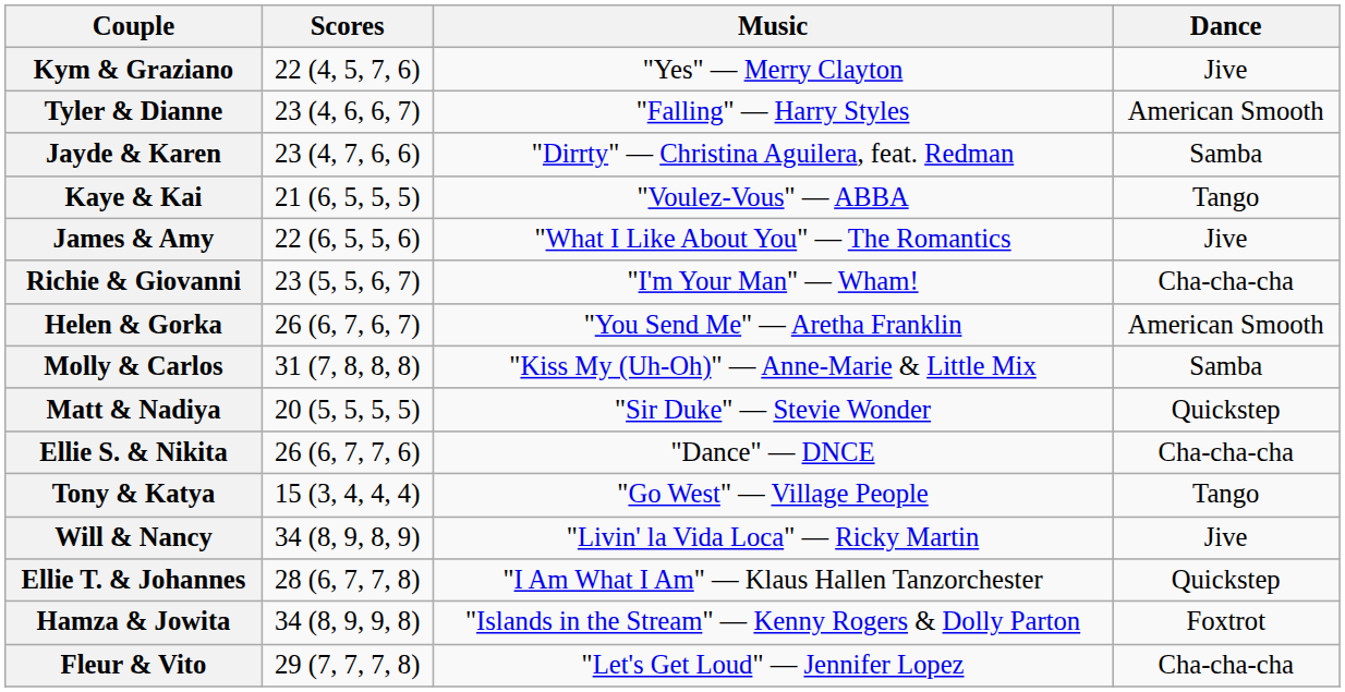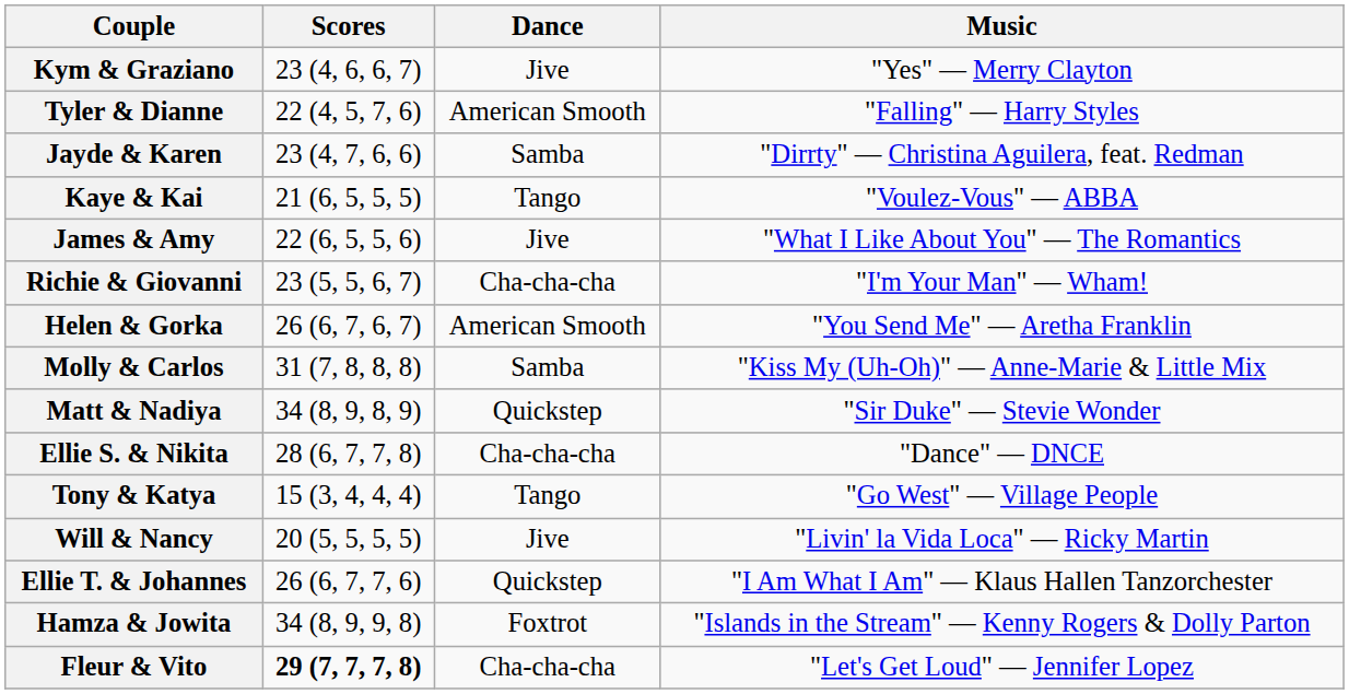columns swapped: Dance <-> Music
Kym & Graziano | Scores: 22 (4, 5, 7, 6) -> 23 (4, 6, 6, 7)
Tyler & Dianne | Scores: 23 (4, 6, 6, 7) -> 22 (4, 5, 7, 6)
Matt & Nadiya | Scores: 20 (5, 5, 5, 5) -> 34 (8, 9, 8, 9)
Ellie S. & Nikita | Scores: 26 (6, 7, 7, 6) -> 28 (6, 7, 7, 8)
Will & Nancy | Scores: 34 (8, 9, 8, 9) -> 20 (5, 5, 5, 5)
Ellie T. & Johannes | Scores: 28 (6, 7, 7, 8) -> 26 (6, 7, 7, 6)
Fleur & Vito | Scores: normal -> bold
